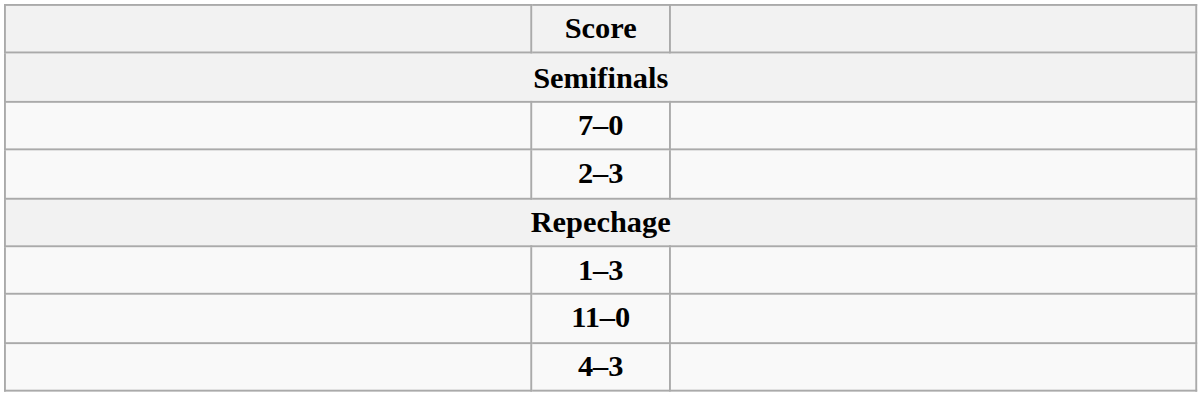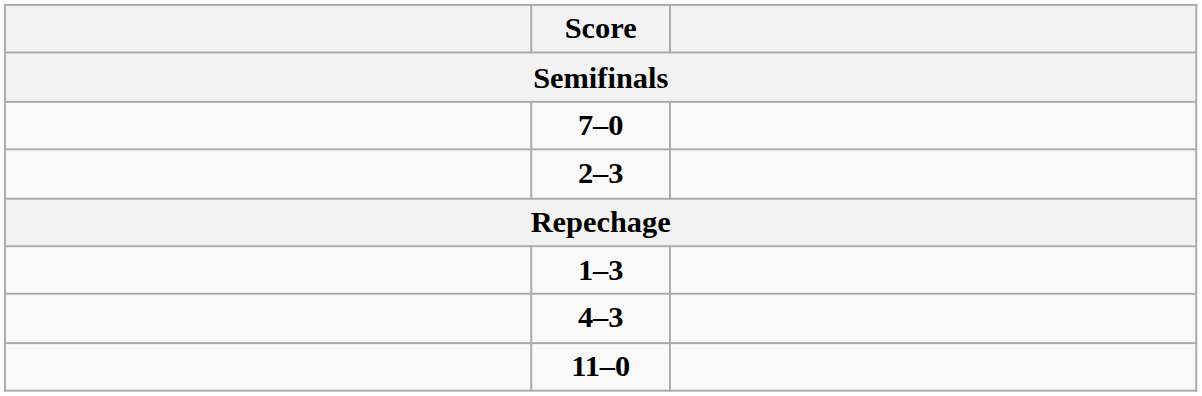rows swapped: 4–3 <-> 11–0
